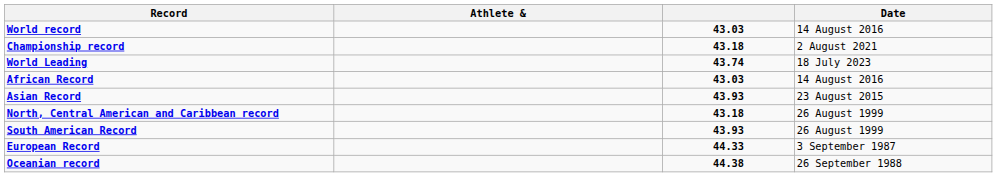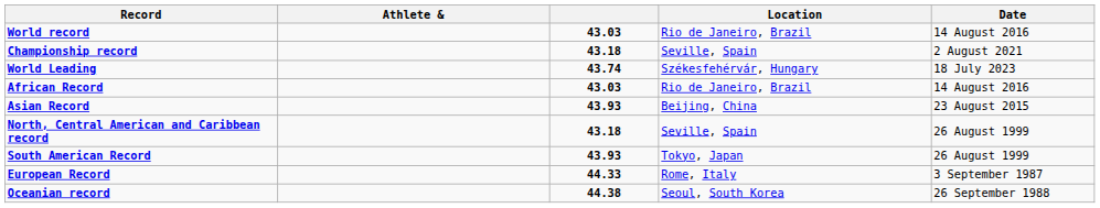+ column: Location | Rio de Janeiro, Brazil | Seville, Spain | Székesfehérvár, Hungary | Rio de Janeiro, Brazil | Beijing, China | Seville, Spain | Tokyo, Japan | Rome, Italy | Seoul, South Korea
